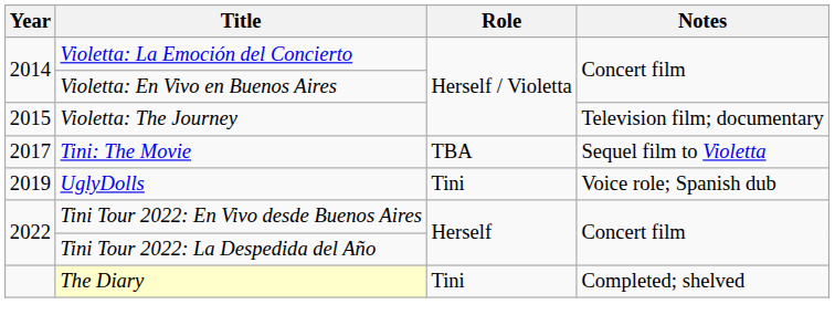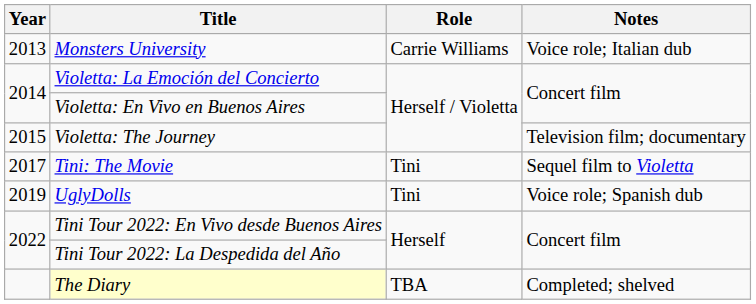+ row: 2013 | Monsters University | Carrie Williams | Voice role; Italian dub
Tini: The Movie | Role: TBA -> Tini
The Diary | Role: Tini -> TBA
